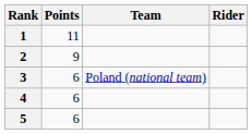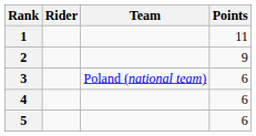columns swapped: Rider <-> Points
